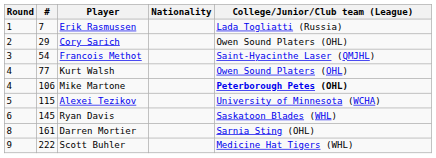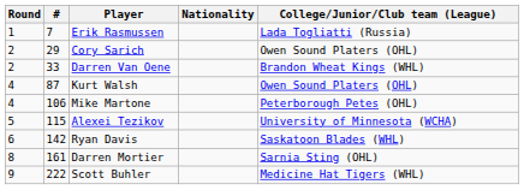+ row: 2 | 33 | Darren Van Oene | Brandon Wheat Kings (WHL)
- row: 3 | 54 | Francois Methot | Saint-Hyacinthe Laser (QMJHL)
Kurt Walsh | #: 77 -> 87
Mike Martone | College/Junior/Club team (League): bold -> normal
Ryan Davis | #: 145 -> 142
